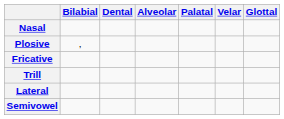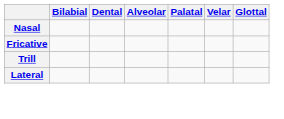- row: Plosive | ,
- row: Semivowel
